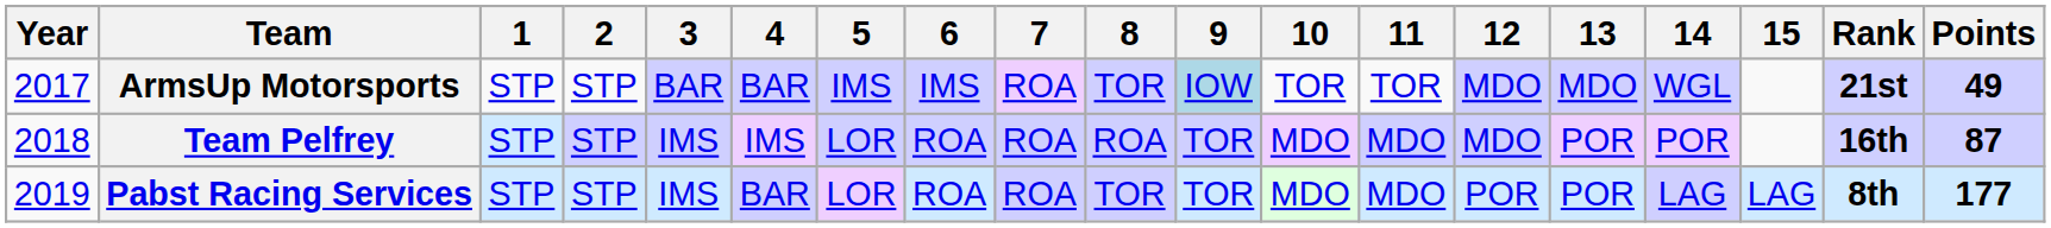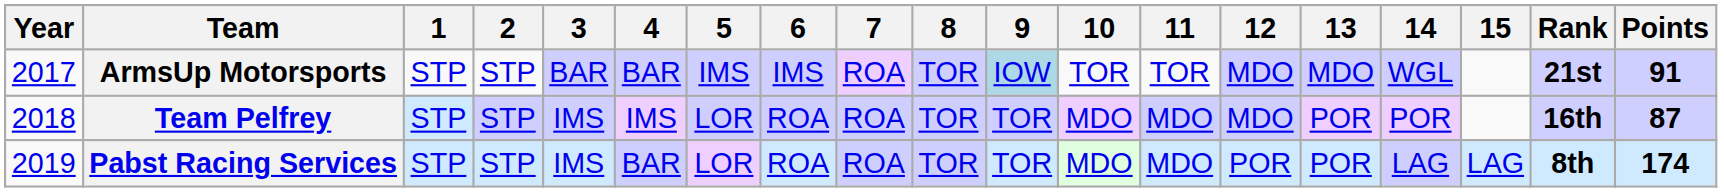ArmsUp Motorsports | Points: 49 -> 91
Team Pelfrey | 8: ROA -> TOR
Pabst Racing Services | Points: 177 -> 174
